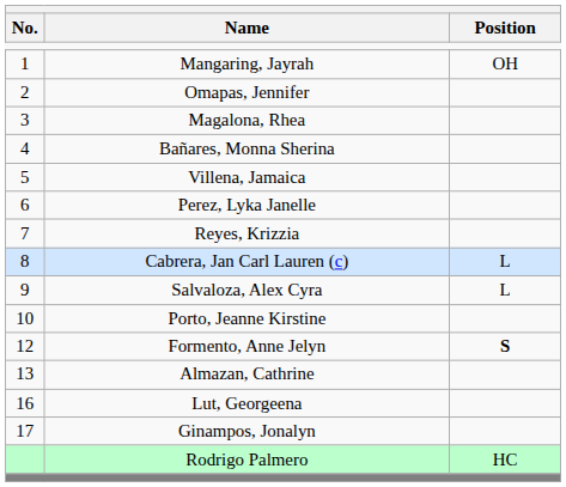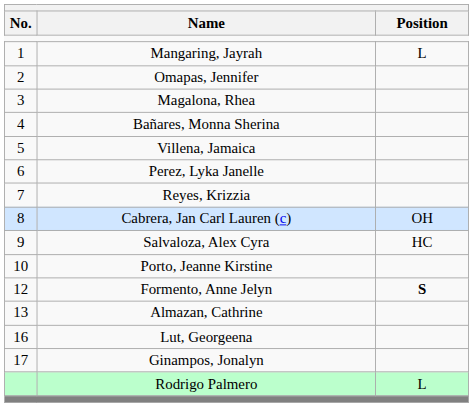Mangaring, Jayrah | Position: OH -> L
Cabrera, Jan Carl Lauren (c) | Position: L -> OH
Salvaloza, Alex Cyra | Position: L -> HC
Rodrigo Palmero | Position: HC -> L
